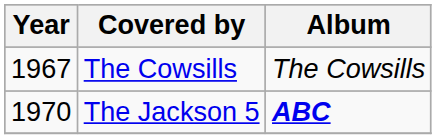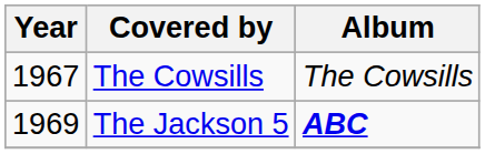The Jackson 5 | Year: 1970 -> 1969
